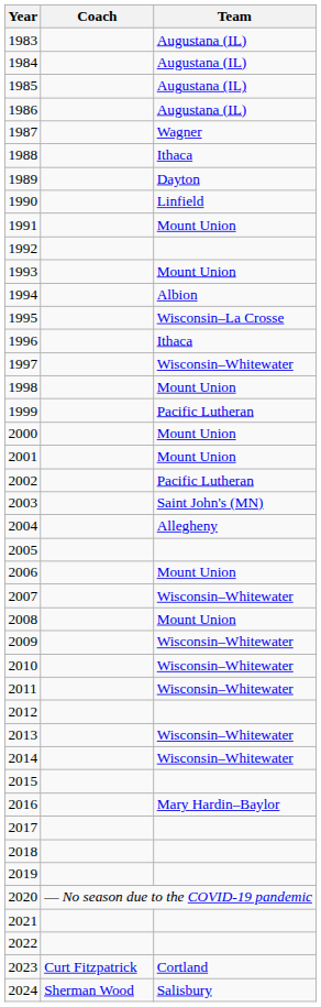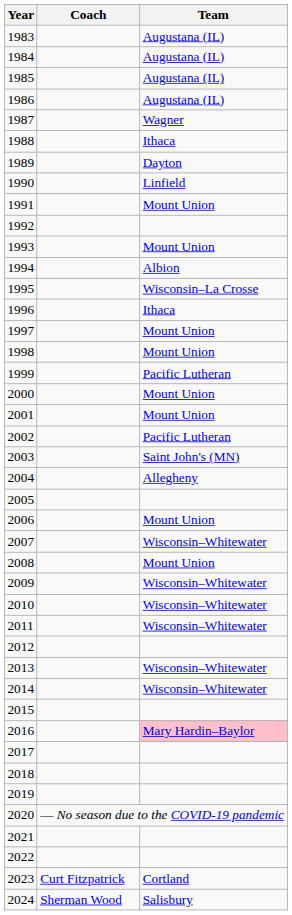1997 | Team: Wisconsin–Whitewater -> Mount Union
2016 | Team: no background -> pink background
